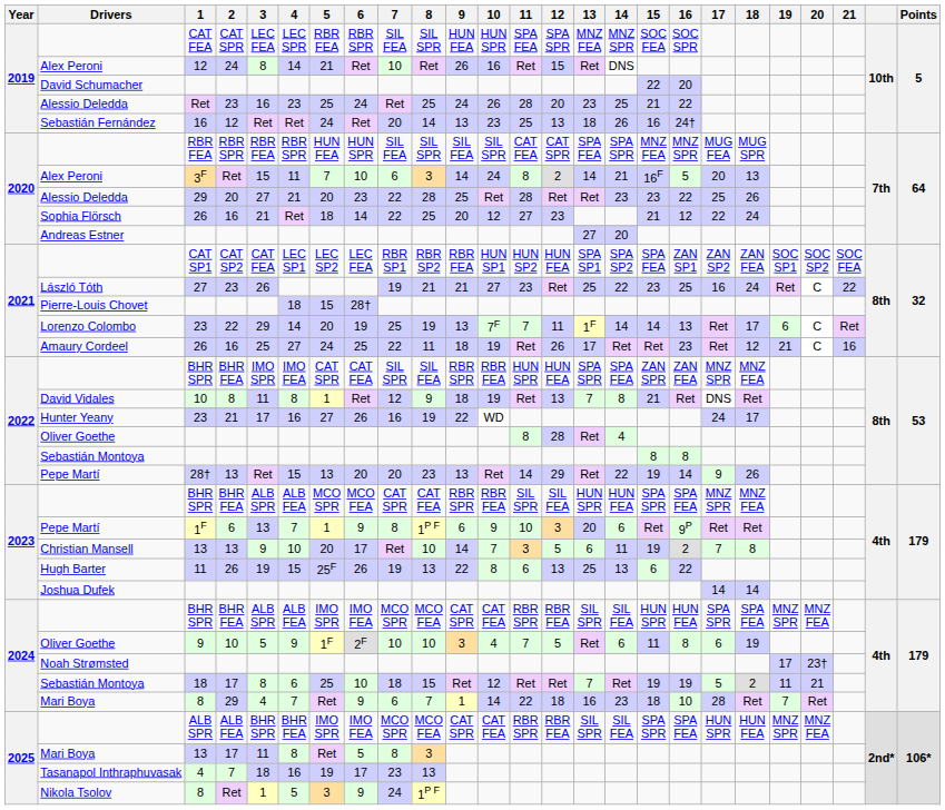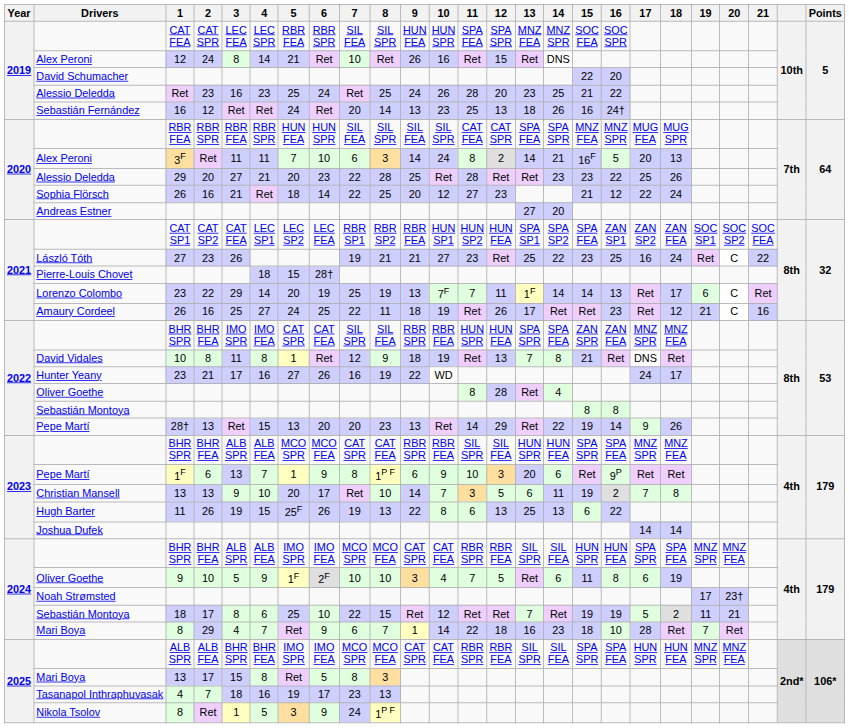2020 / Alex Peroni | 3: 15 -> 11
2024 / Sebastián Montoya | 7: 18 -> 22
2025 / Mari Boya | 3: 11 -> 15
